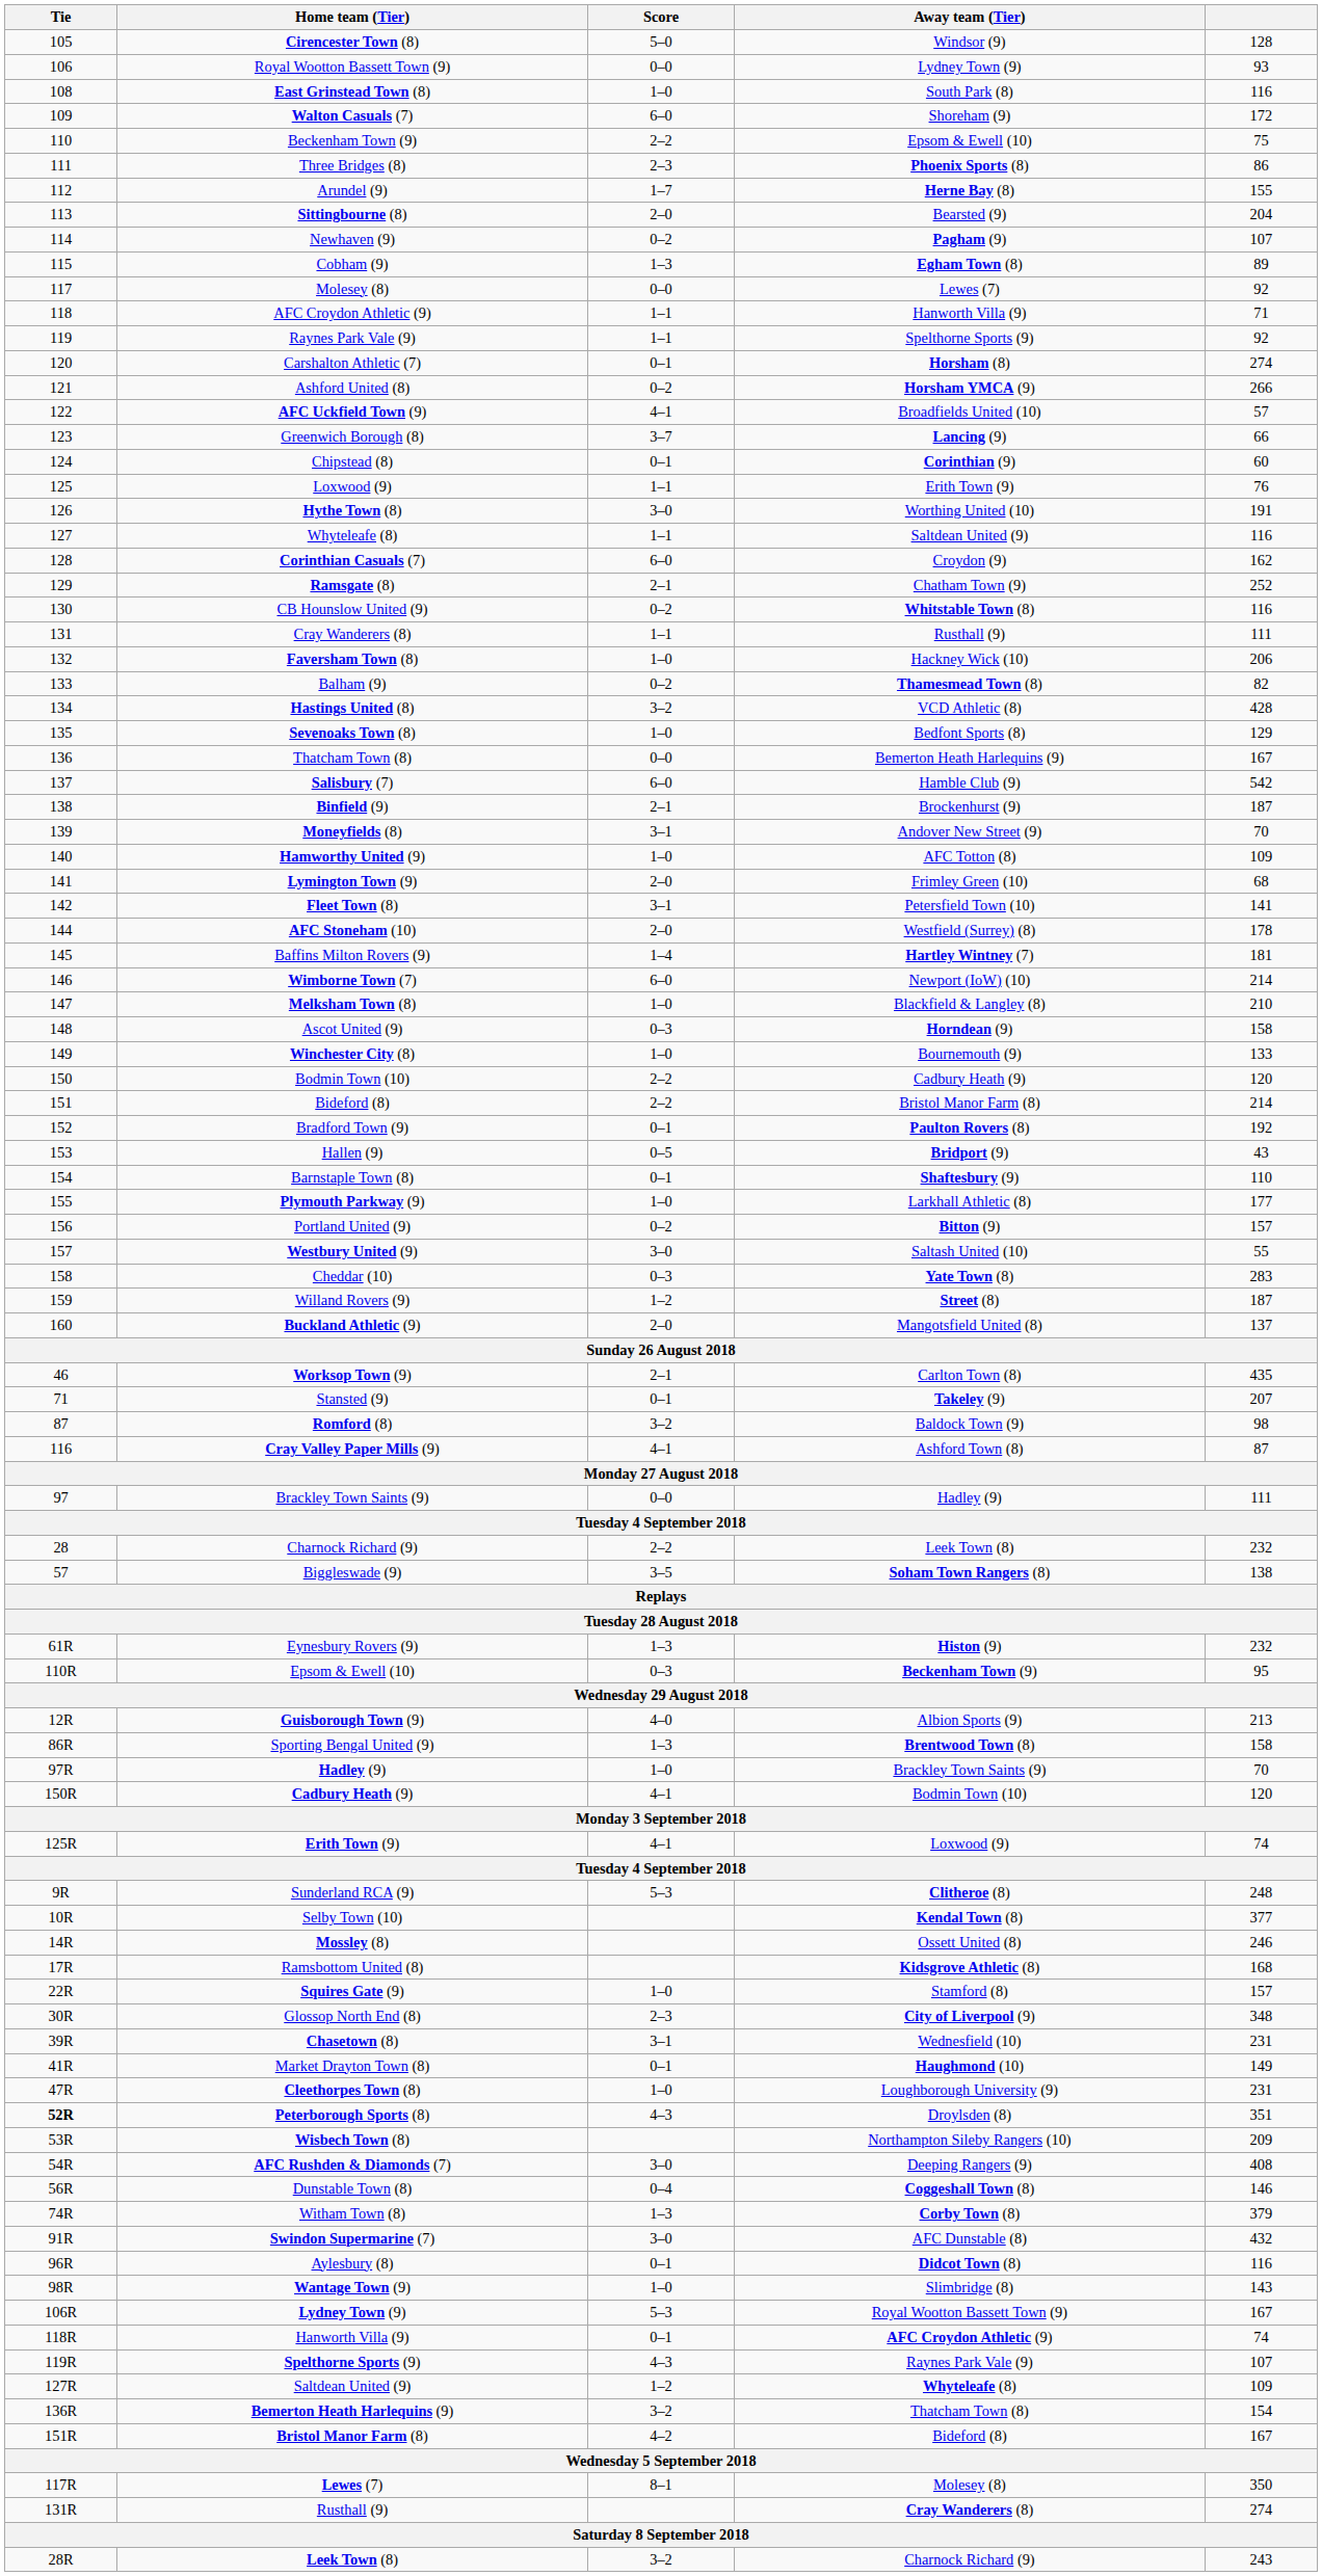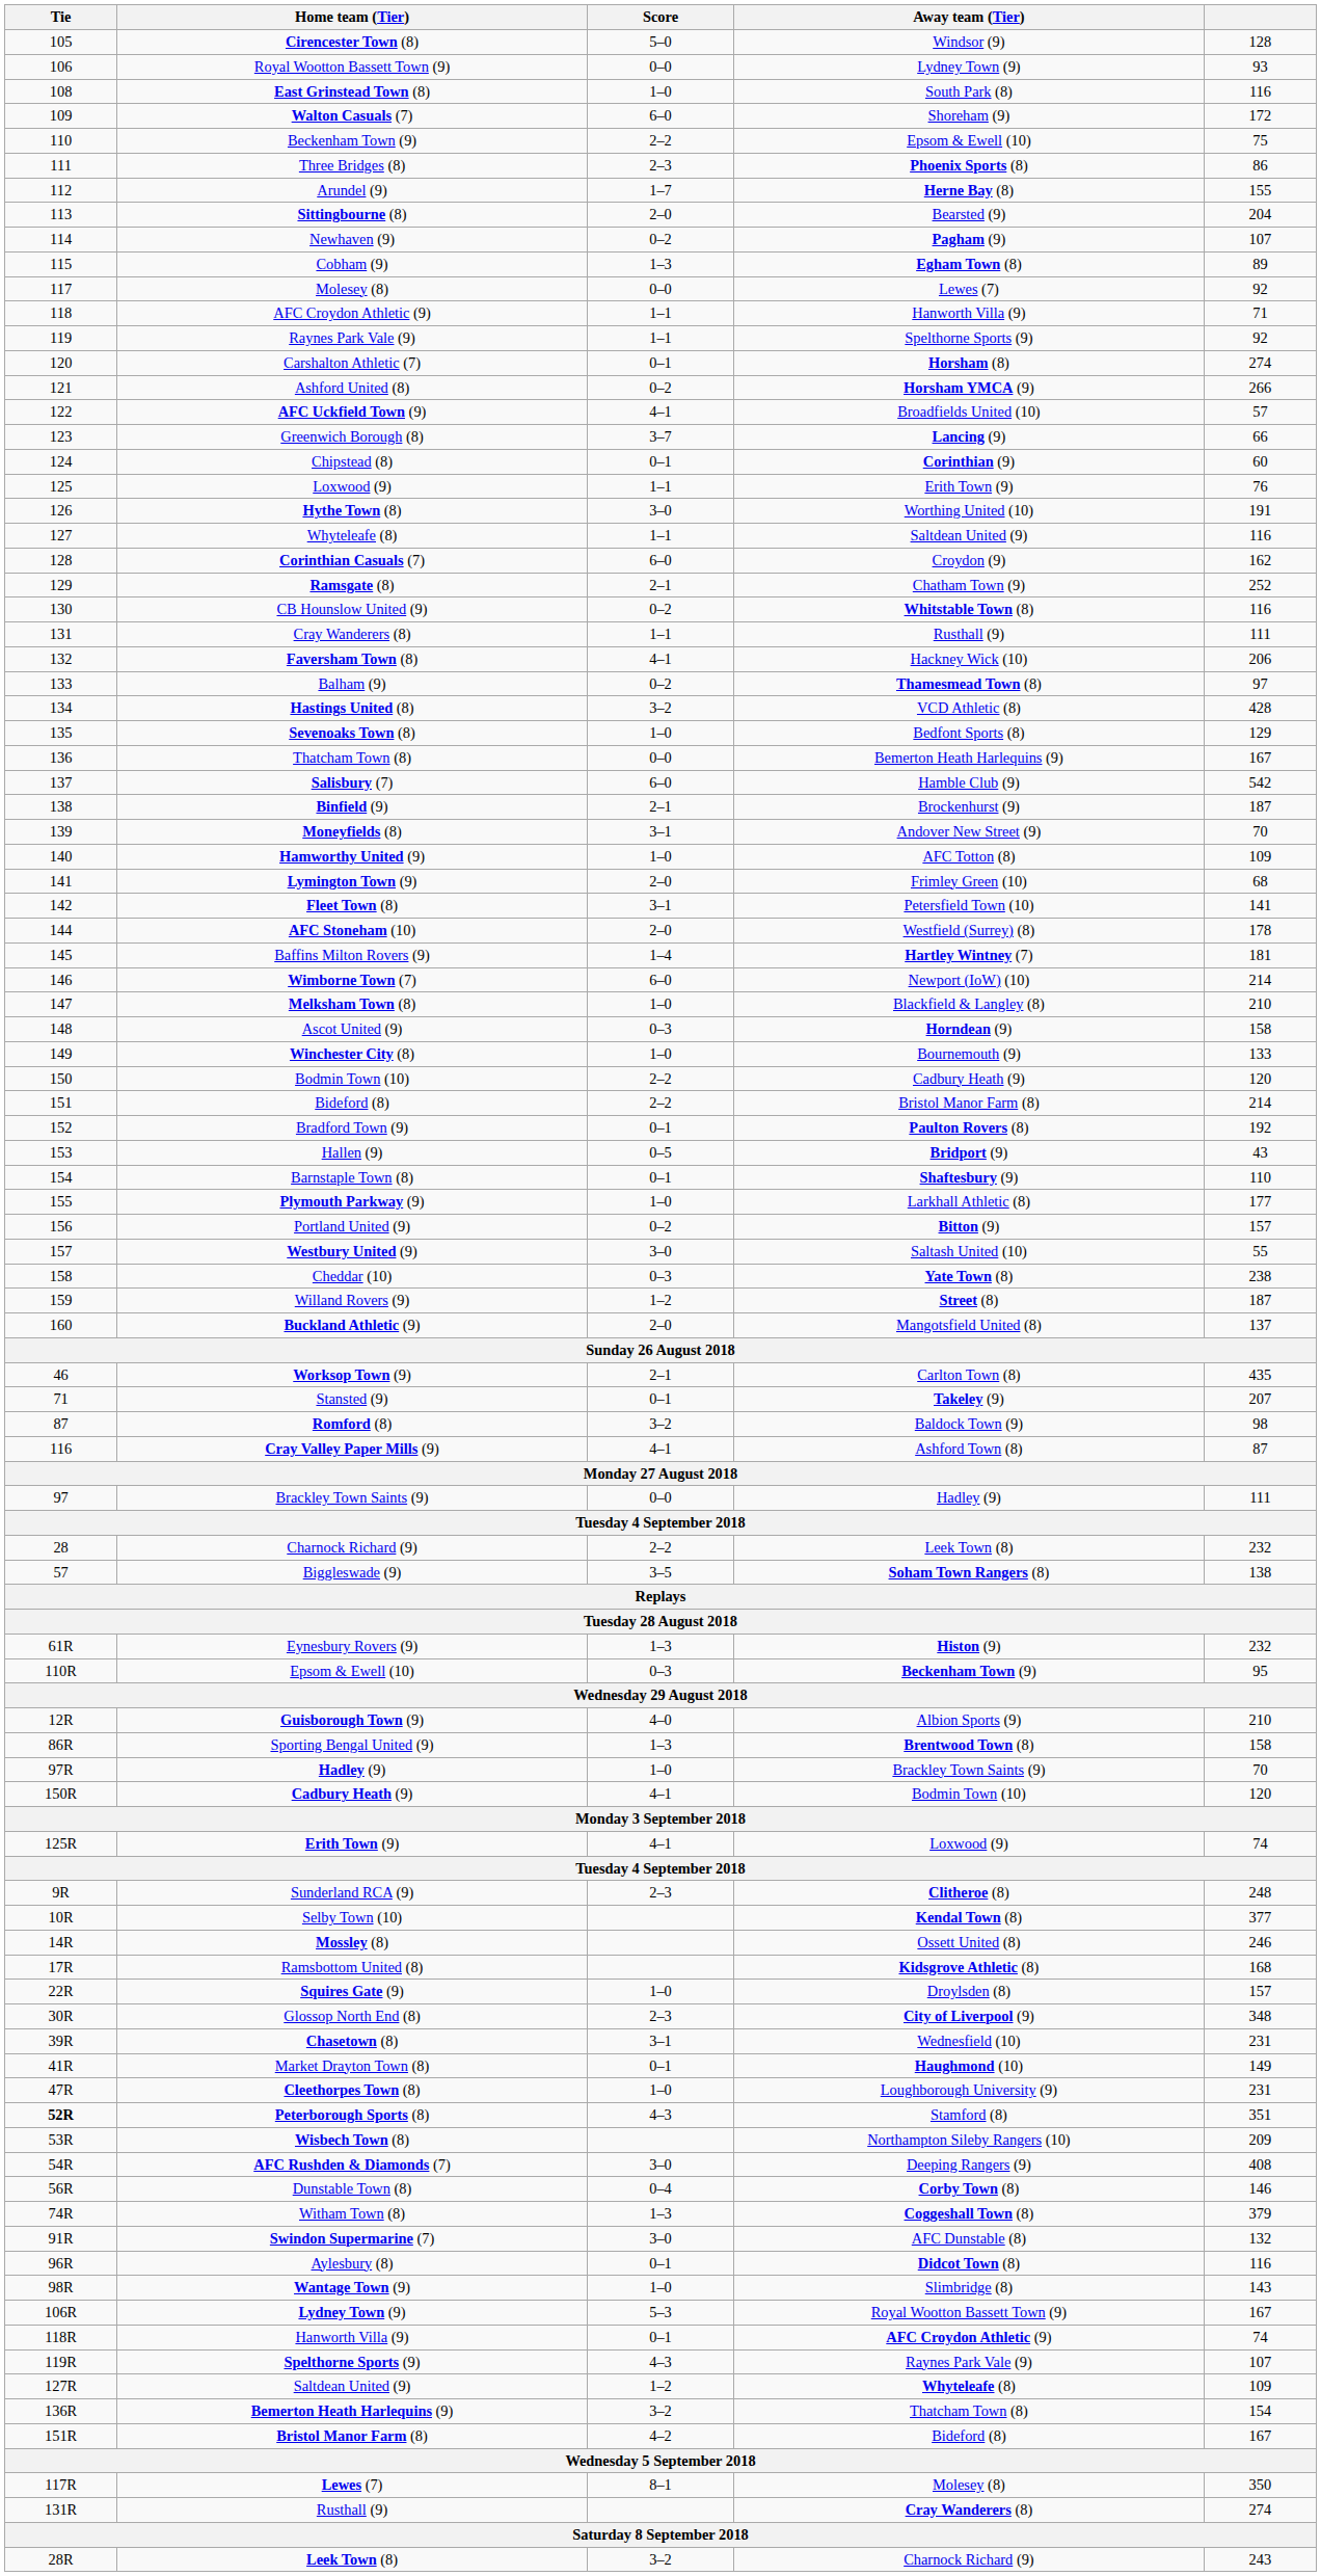Faversham Town (8) | Score: 1–0 -> 4–1
Balham (9) | column 5: 82 -> 97
Cheddar (10) | column 5: 283 -> 238
Guisborough Town (9) | column 5: 213 -> 210
Sunderland RCA (9) | Score: 5–3 -> 2–3
Squires Gate (9) | Away team (Tier): Stamford (8) -> Droylsden (8)
Peterborough Sports (8) | Away team (Tier): Droylsden (8) -> Stamford (8)
Dunstable Town (8) | Away team (Tier): Coggeshall Town (8) -> Corby Town (8)
Witham Town (8) | Away team (Tier): Corby Town (8) -> Coggeshall Town (8)
Swindon Supermarine (7) | column 5: 432 -> 132
